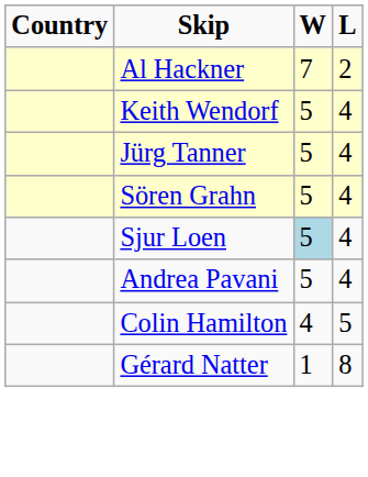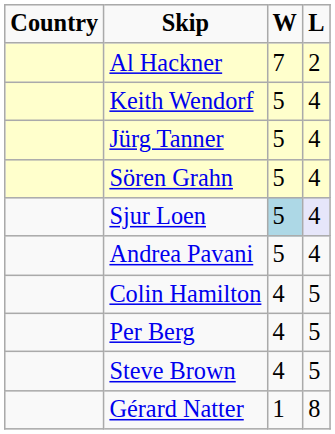Sjur Loen | L: no background -> lavender background
+ row: Per Berg | 4 | 5
+ row: Steve Brown | 4 | 5
